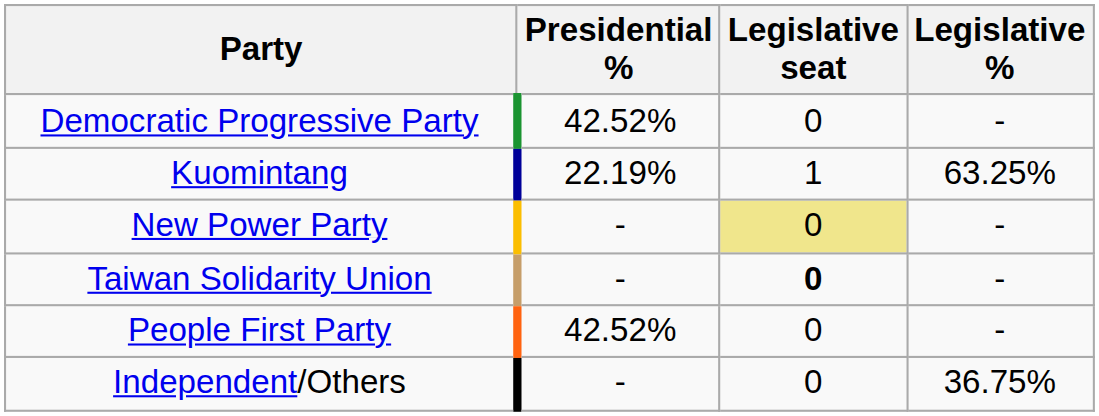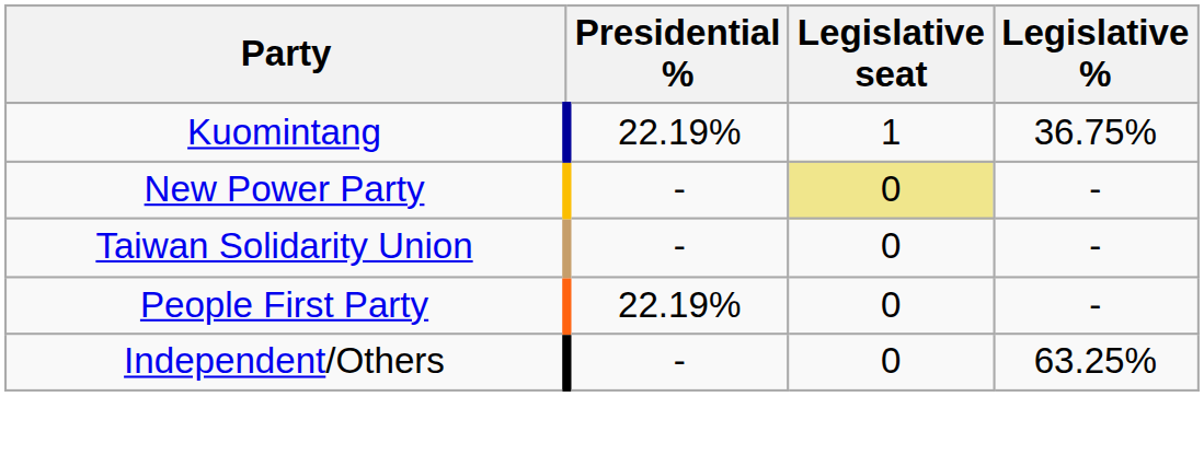- row: Democratic Progressive Party | 42.52% | 0 | -
Kuomintang | Legislative %: 63.25% -> 36.75%
Taiwan Solidarity Union | Legislative seat: bold -> normal
People First Party | Presidential %: 42.52% -> 22.19%
Independent/Others | Legislative %: 36.75% -> 63.25%
